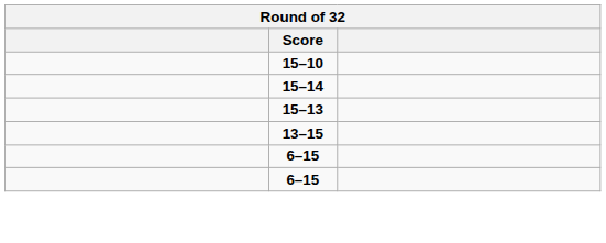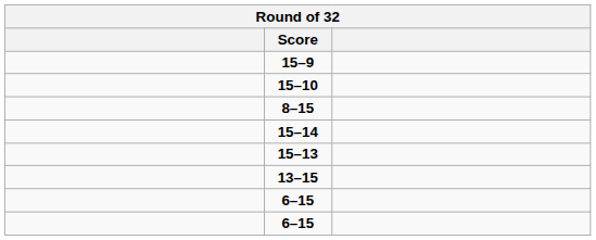+ row: 15–9
+ row: 8–15
